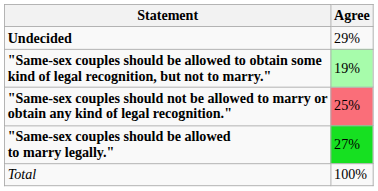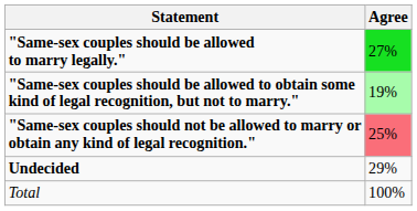rows swapped: "Same-sex couples should be allowed to marry legally." <-> Undecided
